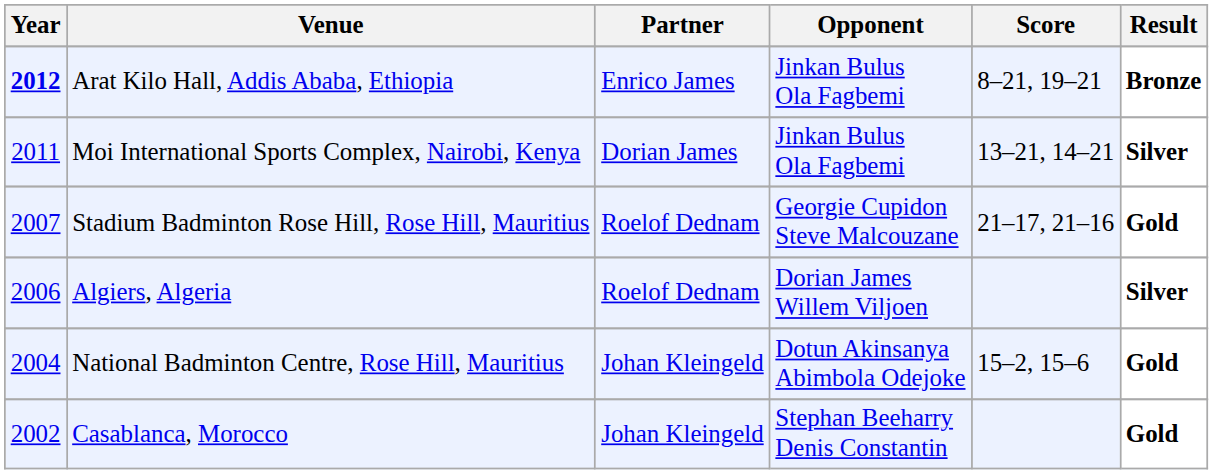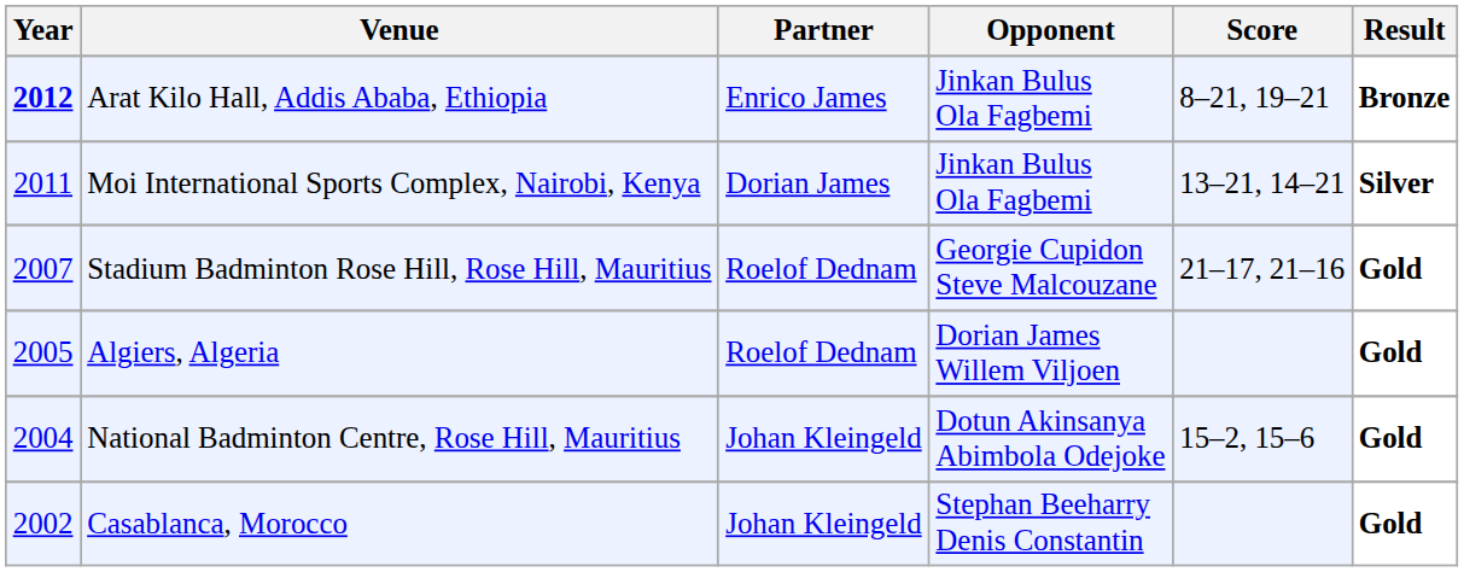Algiers, Algeria | Year: 2006 -> 2005
Algiers, Algeria | Result: Silver -> Gold
